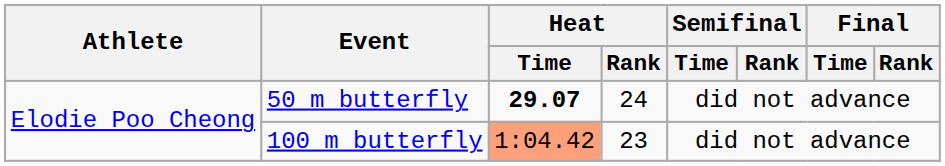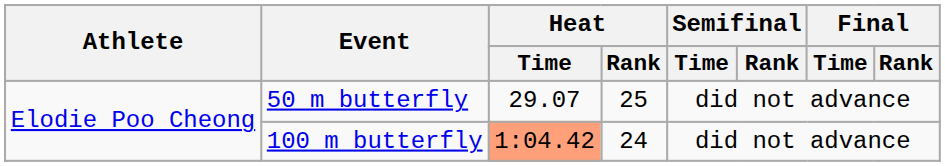50 m butterfly | Heat / Time: bold -> normal
50 m butterfly | Heat / Rank: 24 -> 25
100 m butterfly | Heat / Rank: 23 -> 24
